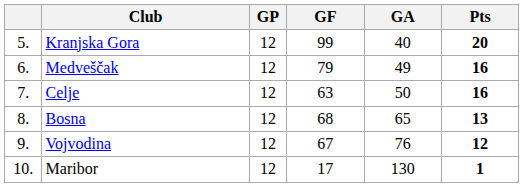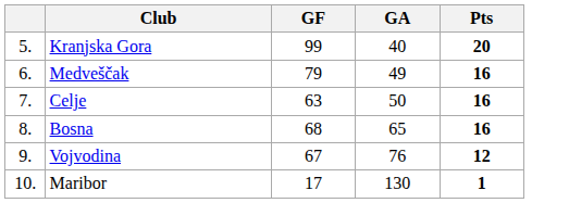- column: GP | 12 | 12 | 12 | 12 | 12 | 12
Bosna | Pts: 13 -> 16
